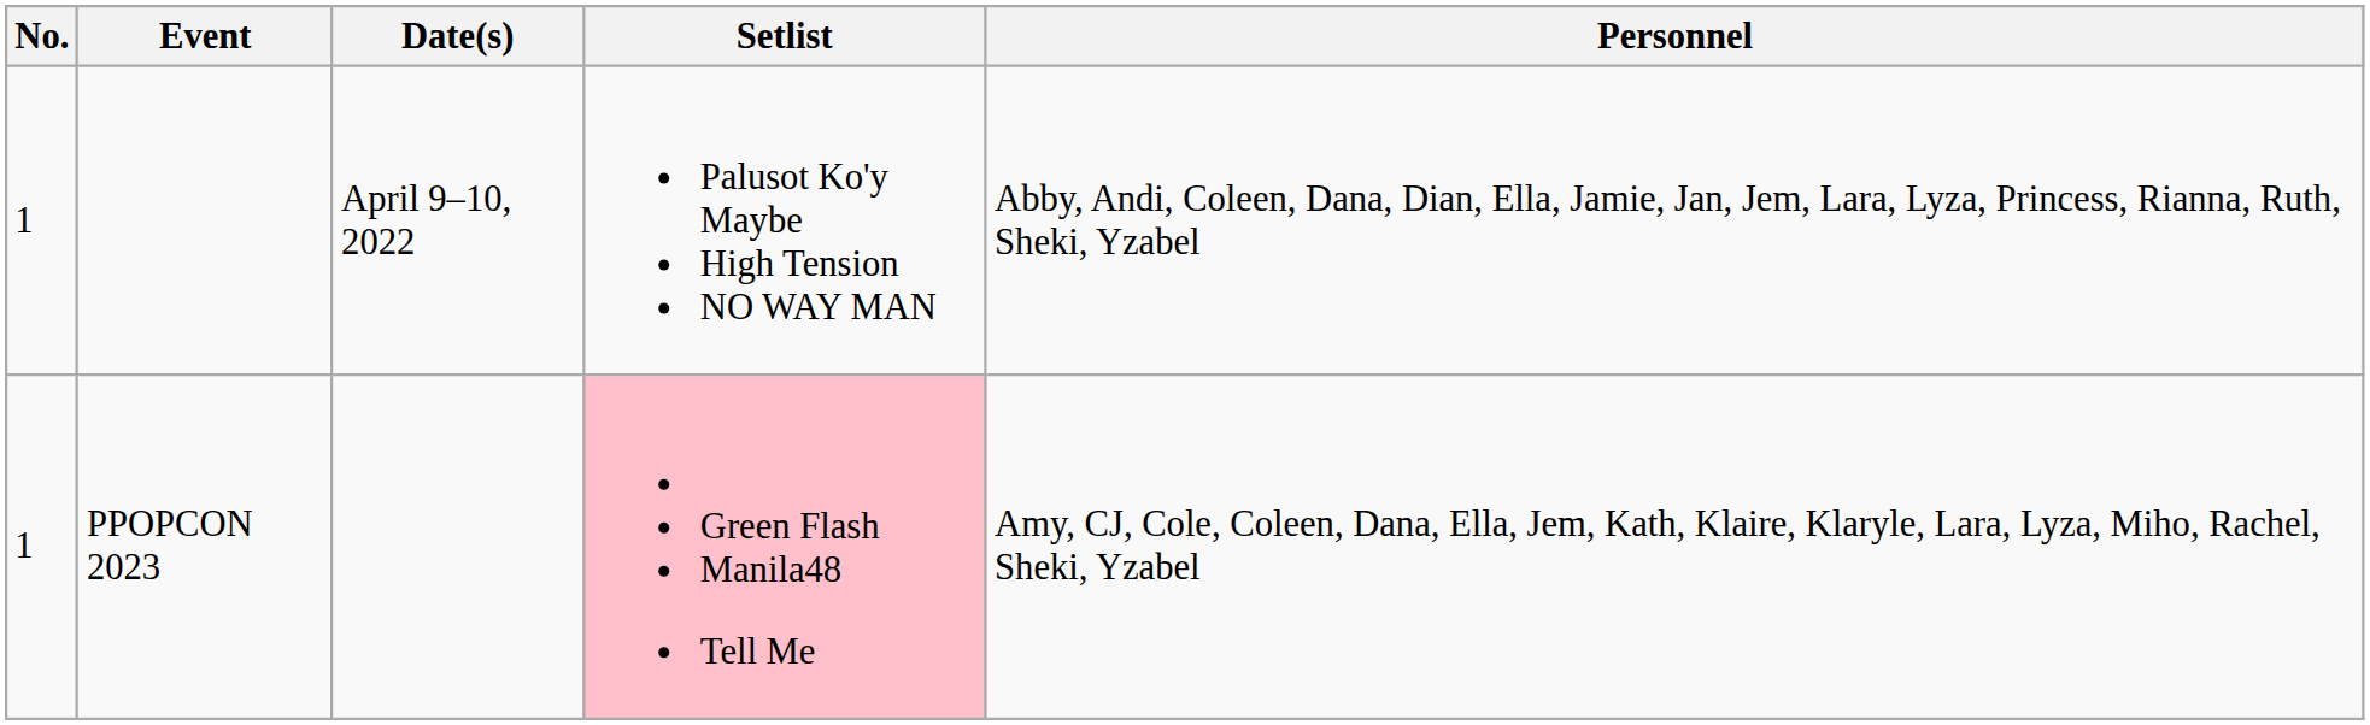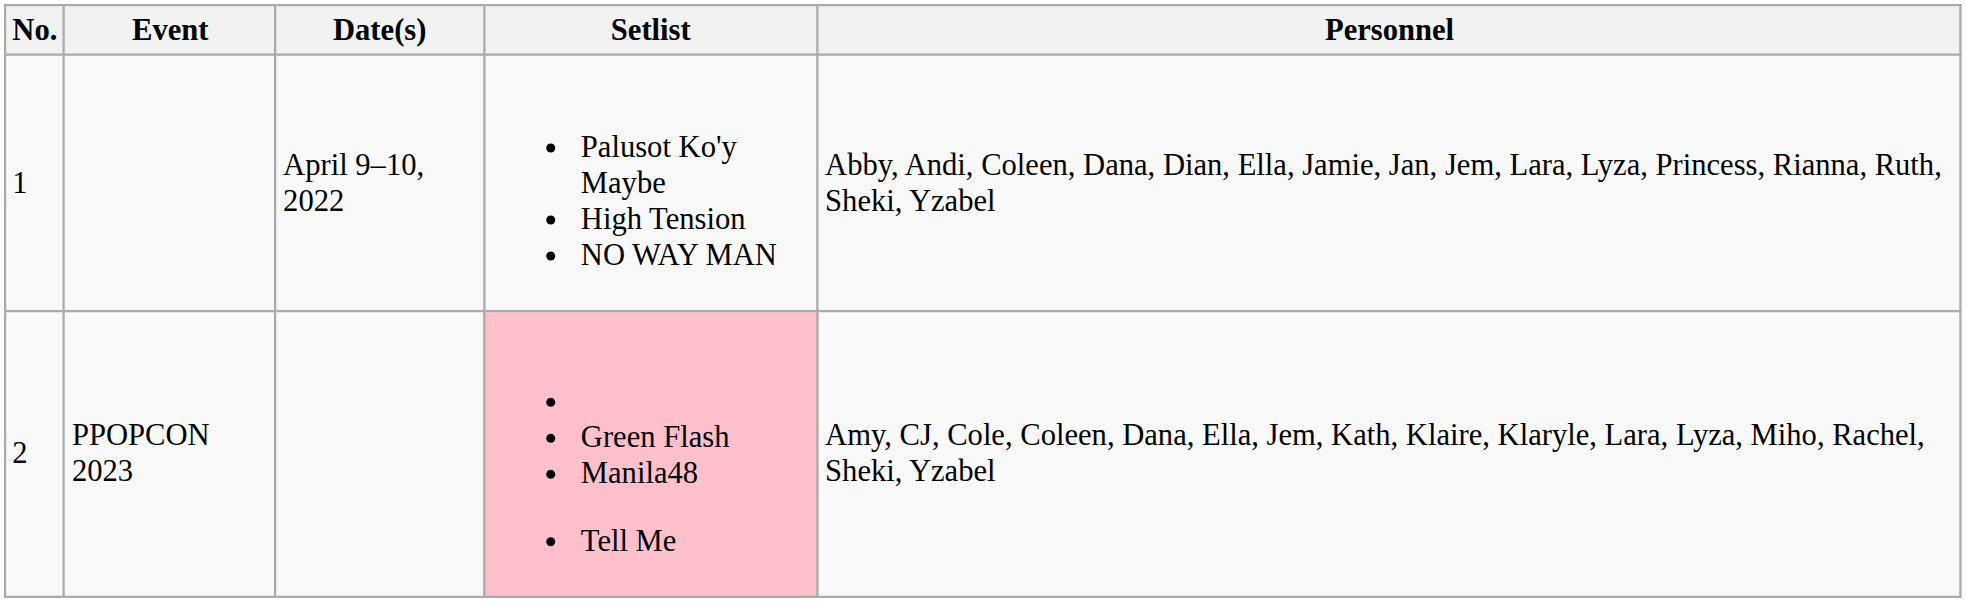PPOPCON 2023 | No.: 1 -> 2
